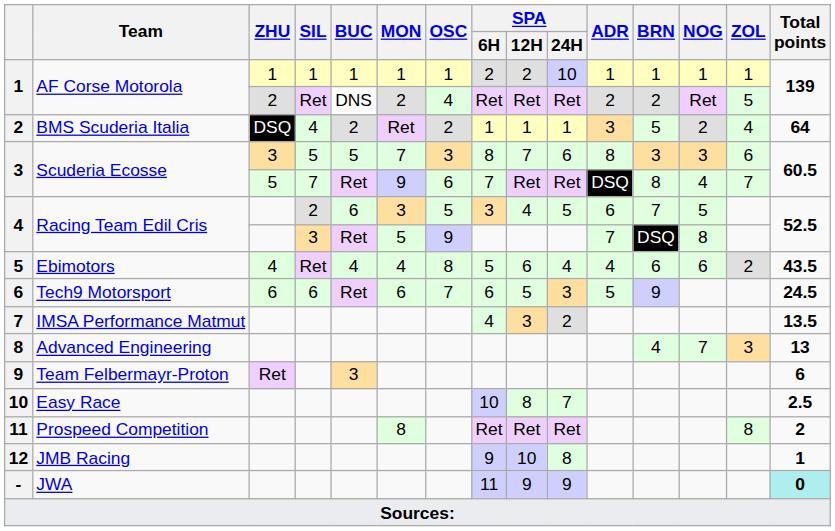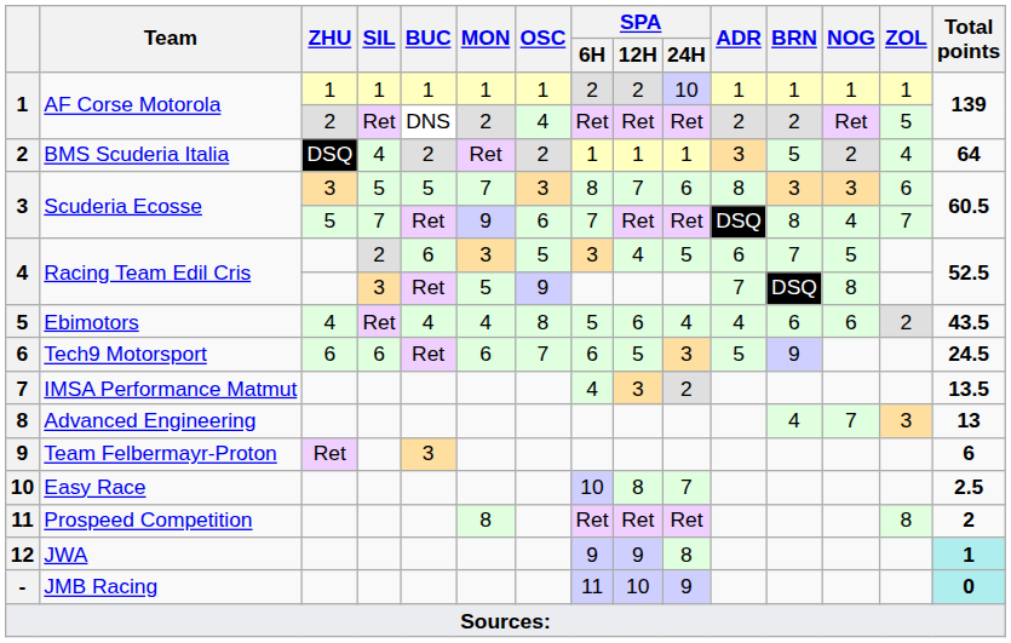12 | Team: JMB Racing -> JWA
12 | SPA / 12H: 10 -> 9
12 | Total points: no background -> paleturquoise background
- | Team: JWA -> JMB Racing
- | SPA / 12H: 9 -> 10
